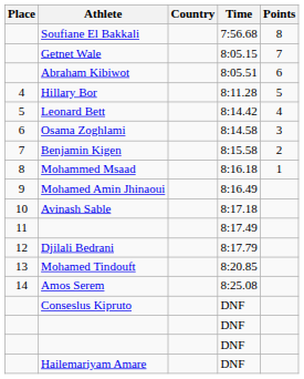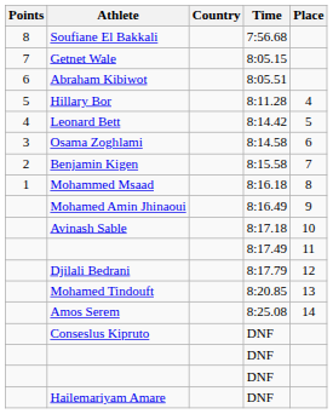columns swapped: Place <-> Points
